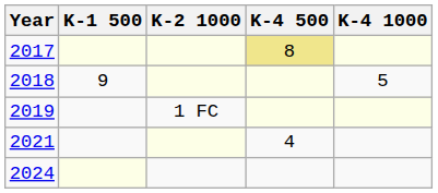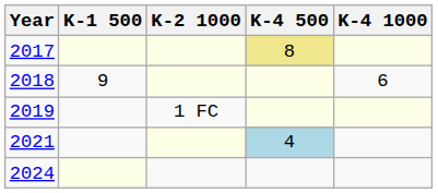2018 | K-4 1000: 5 -> 6
2021 | K-4 500: no background -> lightblue background
